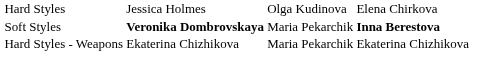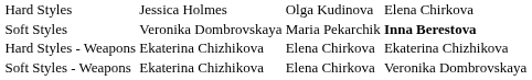Soft Styles | column 2: bold -> normal
Hard Styles - Weapons | column 3: Maria Pekarchik -> Elena Chirkova
+ row: Soft Styles - Weapons | Ekaterina Chizhikova | Elena Chirkova | Veronika Dombrovskaya
